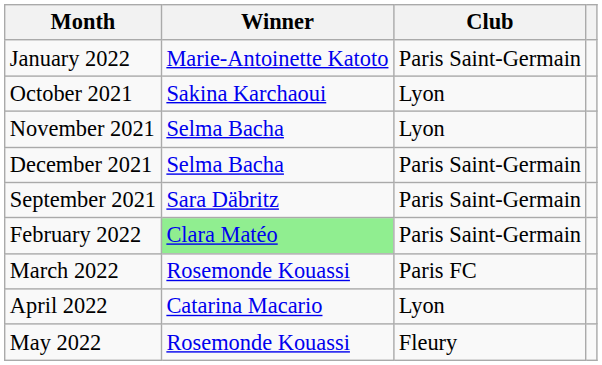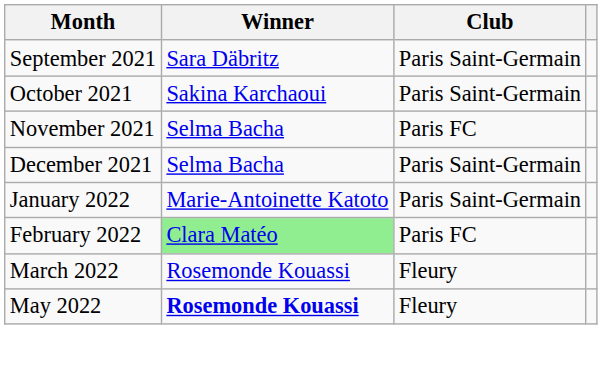rows swapped: September 2021 <-> January 2022
October 2021 | Club: Lyon -> Paris Saint-Germain
November 2021 | Club: Lyon -> Paris FC
February 2022 | Club: Paris Saint-Germain -> Paris FC
March 2022 | Club: Paris FC -> Fleury
- row: April 2022 | Catarina Macario | Lyon
May 2022 | Winner: normal -> bold
